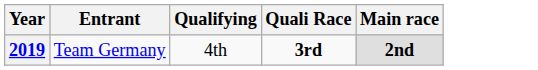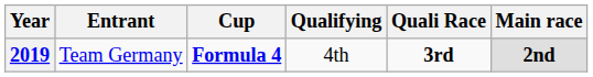+ column: Cup | Formula 4
